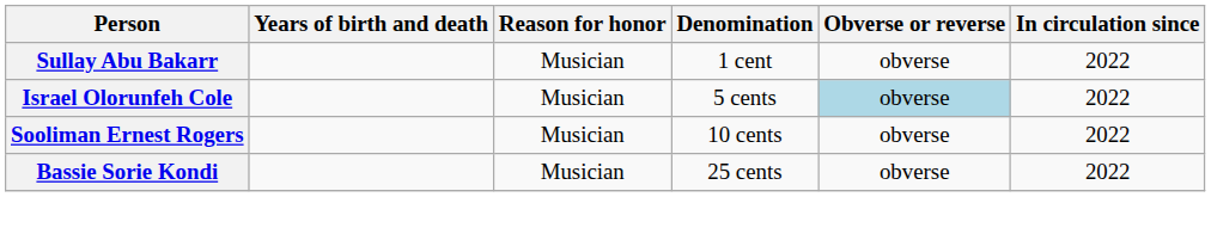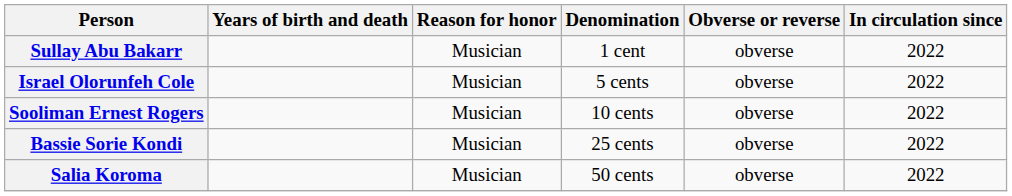Israel Olorunfeh Cole | Obverse or reverse: lightblue background -> no background
+ row: Salia Koroma | Musician | 50 cents | obverse | 2022
